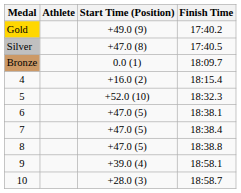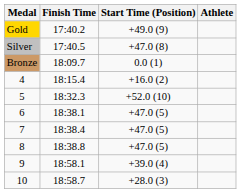columns swapped: Athlete <-> Finish Time
